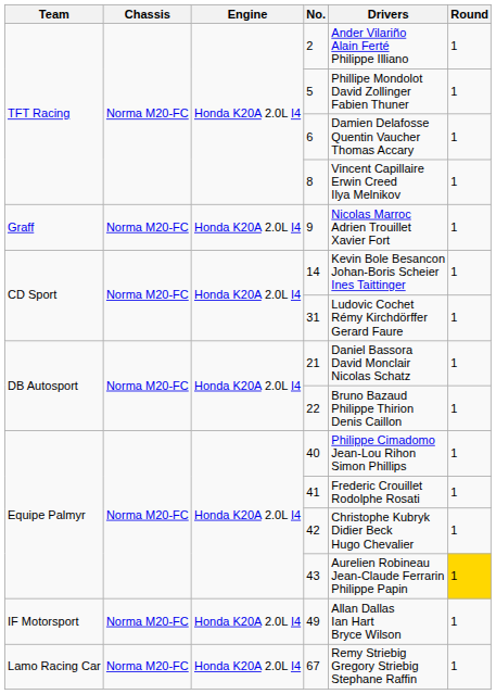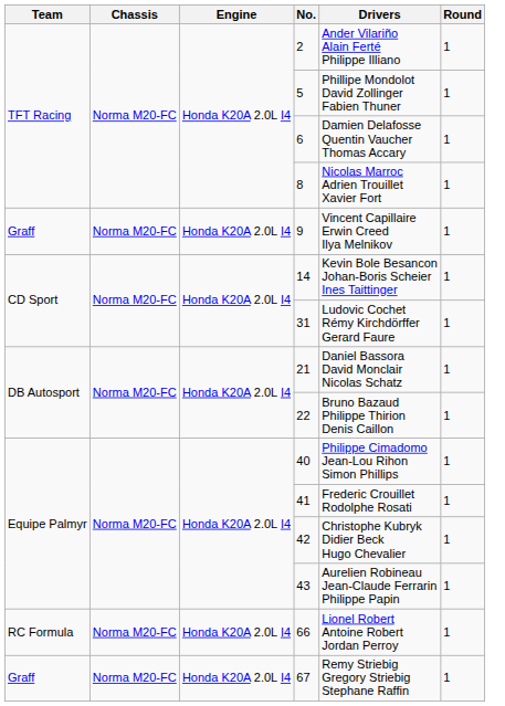8 | Drivers: Vincent Capillaire Erwin Creed Ilya Melnikov -> Nicolas Marroc Adrien Trouillet Xavier Fort
9 | Drivers: Nicolas Marroc Adrien Trouillet Xavier Fort -> Vincent Capillaire Erwin Creed Ilya Melnikov
43 | Round: gold background -> no background
- row: IF Motorsport | Norma M20-FC | Honda K20A 2.0L I4 | 49 | Allan Dallas Ian Hart Bryce Wilson | 1
+ row: RC Formula | Norma M20-FC | Honda K20A 2.0L I4 | 66 | Lionel Robert Antoine Robert Jordan Perroy | 1
67 | Team: Lamo Racing Car -> Graff
